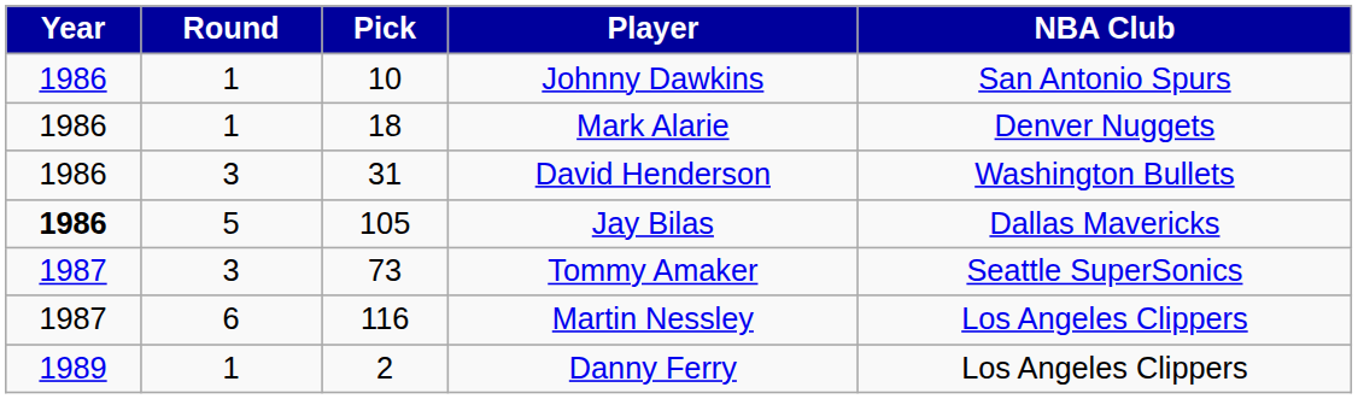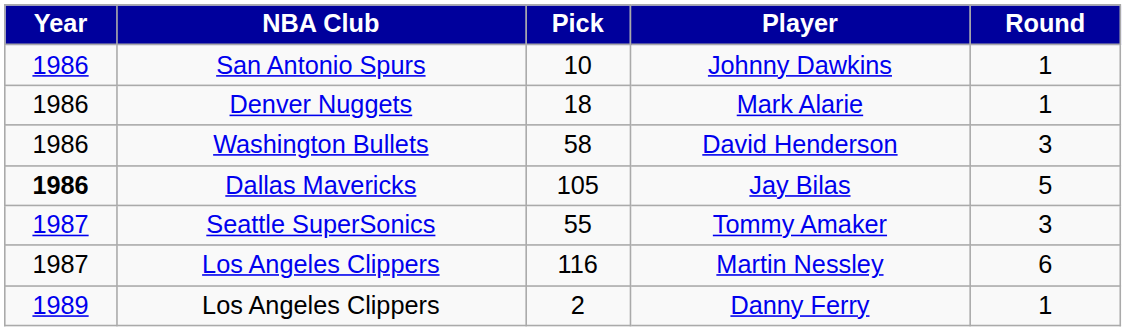columns swapped: Round <-> NBA Club
David Henderson | Pick: 31 -> 58
Tommy Amaker | Pick: 73 -> 55
